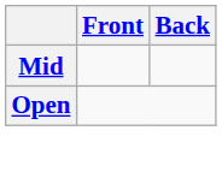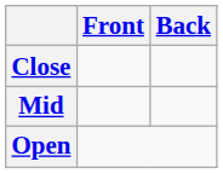+ row: Close
